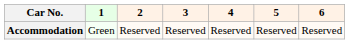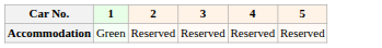- column: 6 | Reserved
